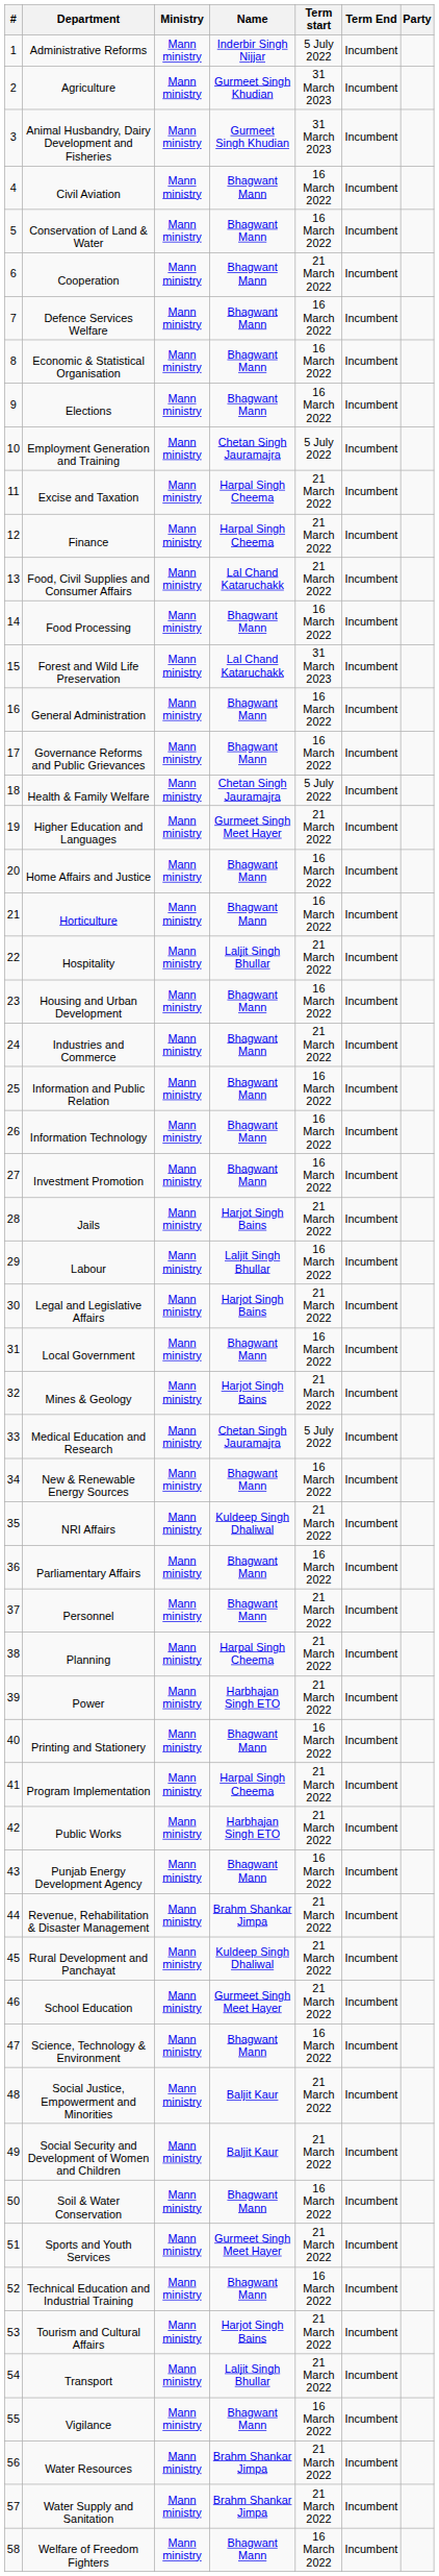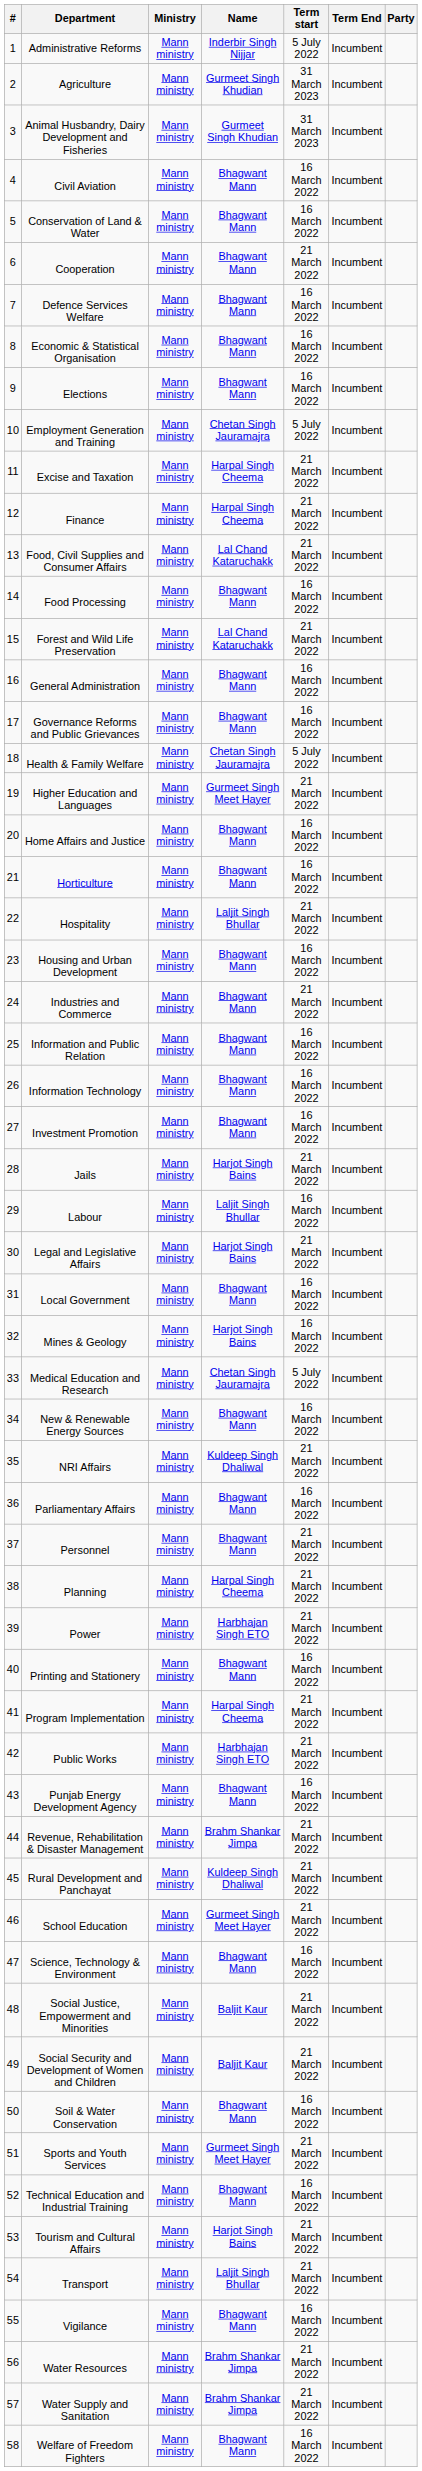Forest and Wild Life Preservation | Term start: 31 March 2023 -> 21 March 2022
Mines & Geology | Term start: 21 March 2022 -> 16 March 2022
